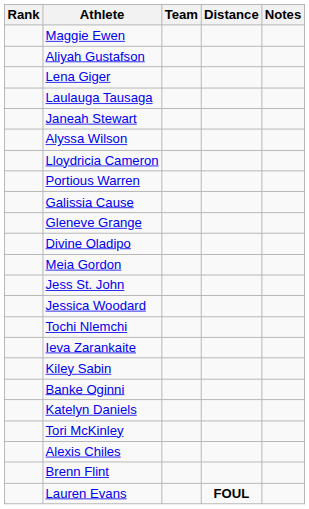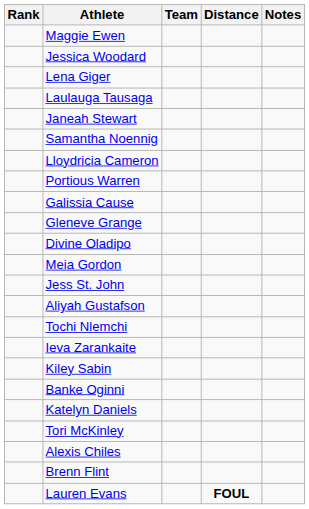rows swapped: Jessica Woodard <-> Aliyah Gustafson
- row: Alyssa Wilson
+ row: Samantha Noennig
